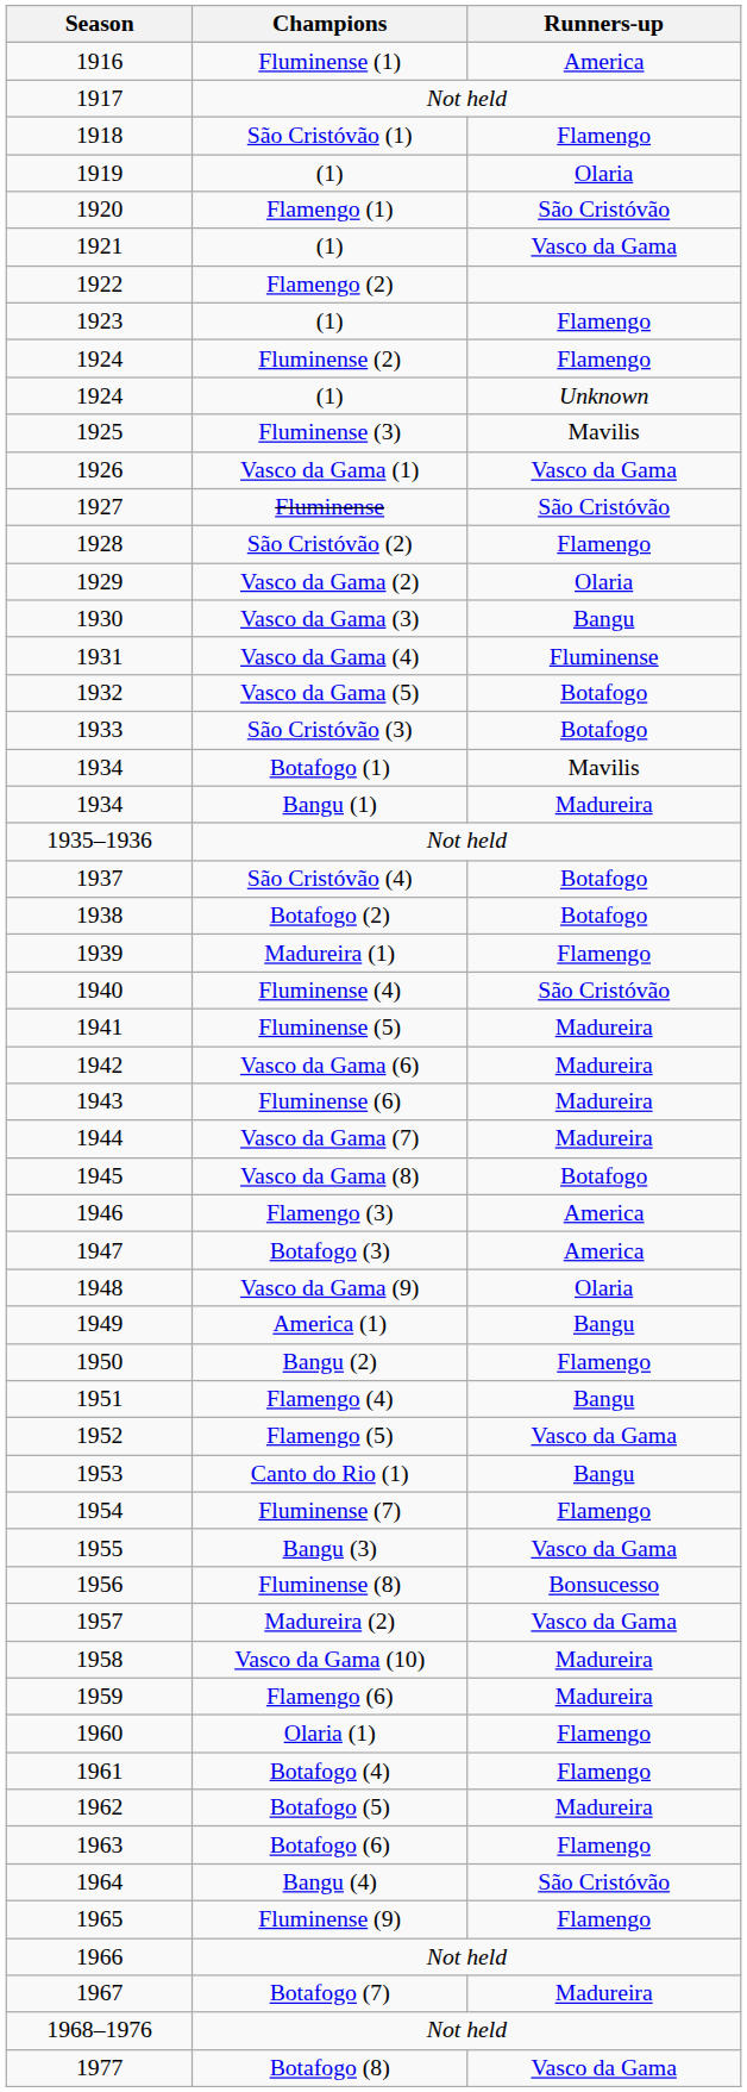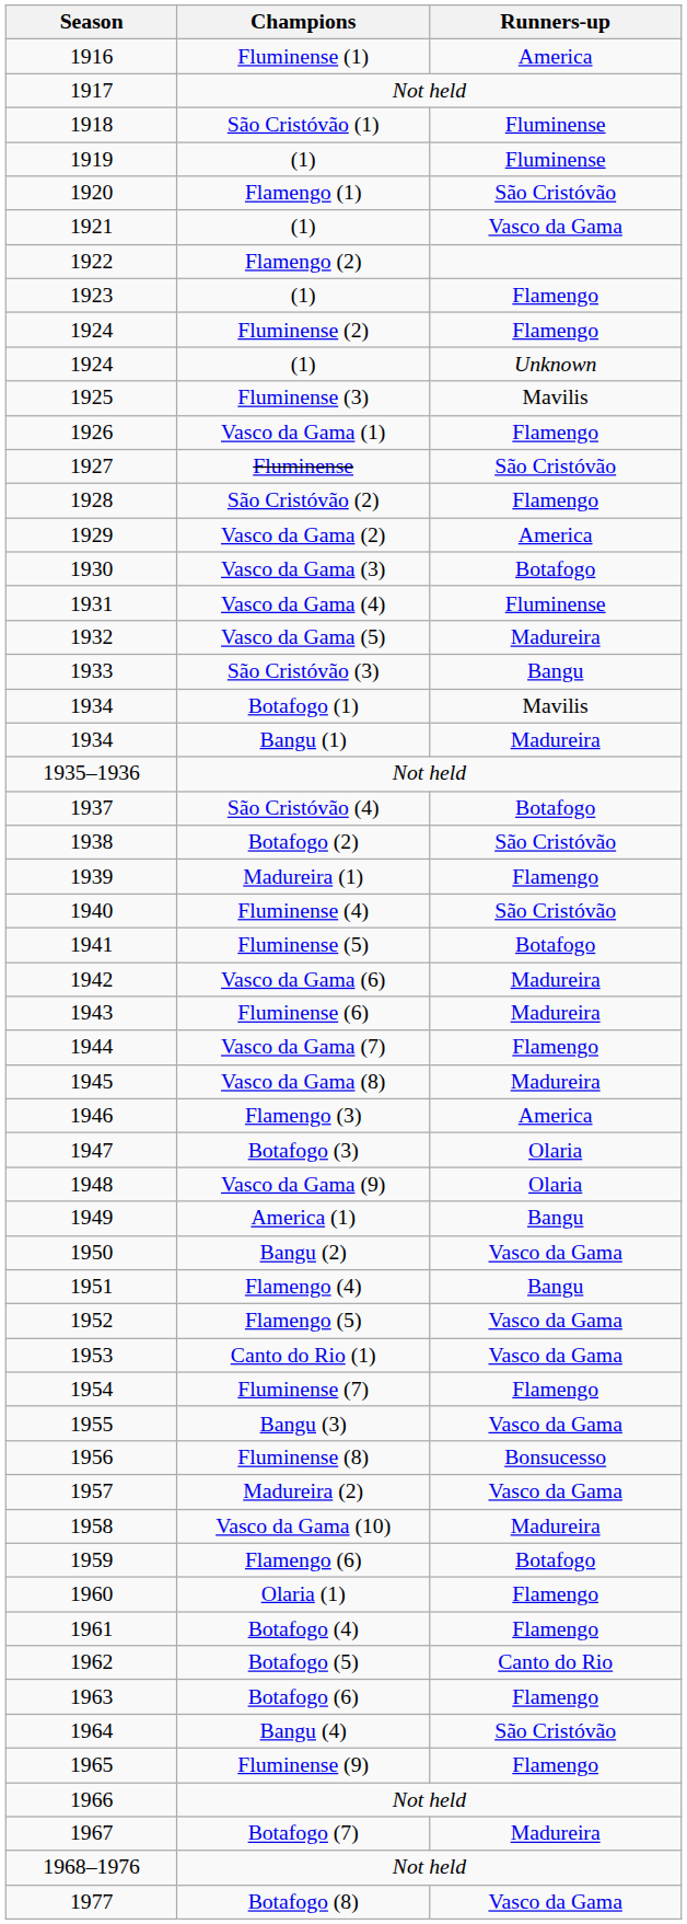1918 | Runners-up: Flamengo -> Fluminense
1919 | Runners-up: Olaria -> Fluminense
1926 | Runners-up: Vasco da Gama -> Flamengo
1929 | Runners-up: Olaria -> America
1930 | Runners-up: Bangu -> Botafogo
1932 | Runners-up: Botafogo -> Madureira
1933 | Runners-up: Botafogo -> Bangu
1938 | Runners-up: Botafogo -> São Cristóvão
1941 | Runners-up: Madureira -> Botafogo
1944 | Runners-up: Madureira -> Flamengo
1945 | Runners-up: Botafogo -> Madureira
1947 | Runners-up: America -> Olaria
1950 | Runners-up: Flamengo -> Vasco da Gama
1953 | Runners-up: Bangu -> Vasco da Gama
1959 | Runners-up: Madureira -> Botafogo
1962 | Runners-up: Madureira -> Canto do Rio
